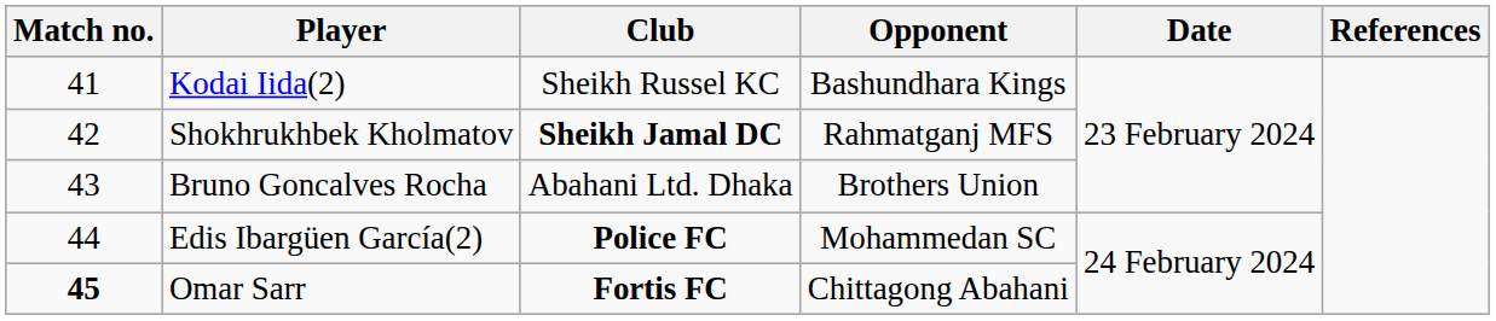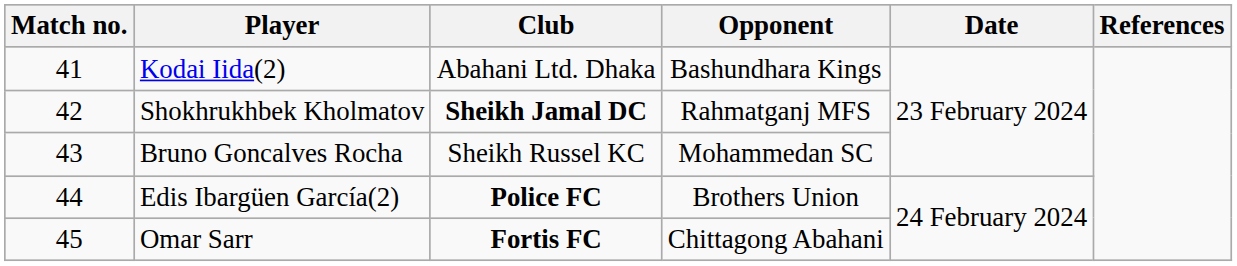Kodai Iida(2) | Club: Sheikh Russel KC -> Abahani Ltd. Dhaka
Bruno Goncalves Rocha | Club: Abahani Ltd. Dhaka -> Sheikh Russel KC
Bruno Goncalves Rocha | Opponent: Brothers Union -> Mohammedan SC
Edis Ibargüen García(2) | Opponent: Mohammedan SC -> Brothers Union
Omar Sarr | Match no.: bold -> normal
